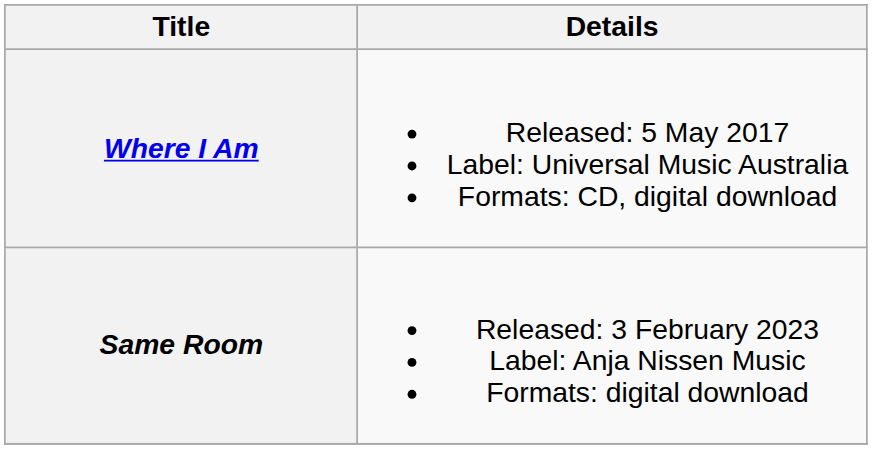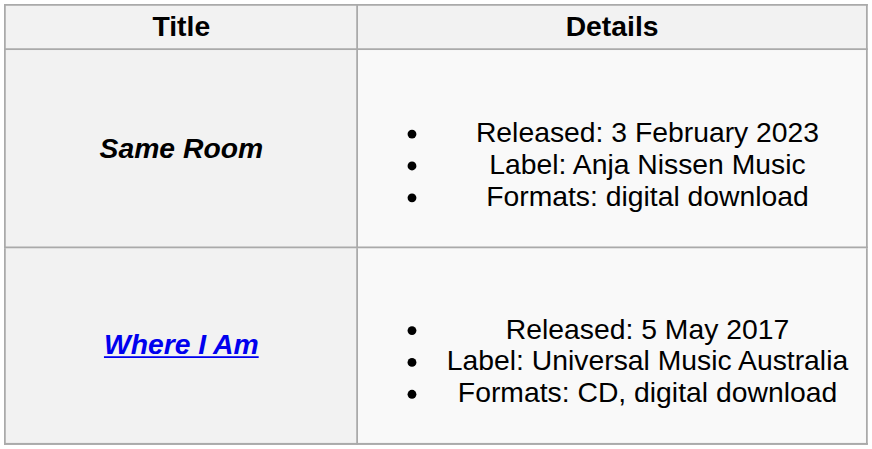rows swapped: Where I Am <-> Same Room
